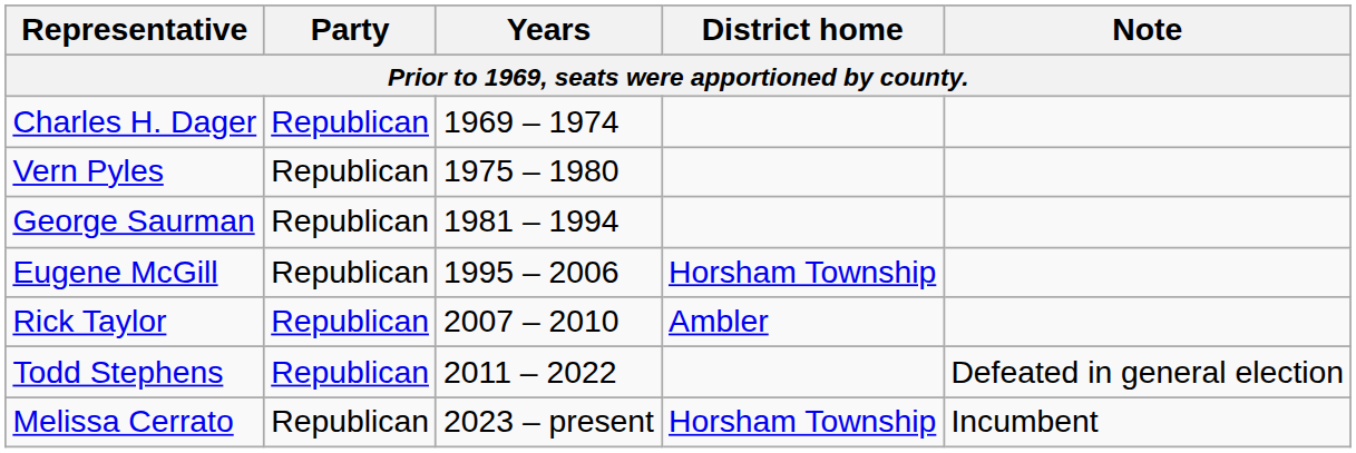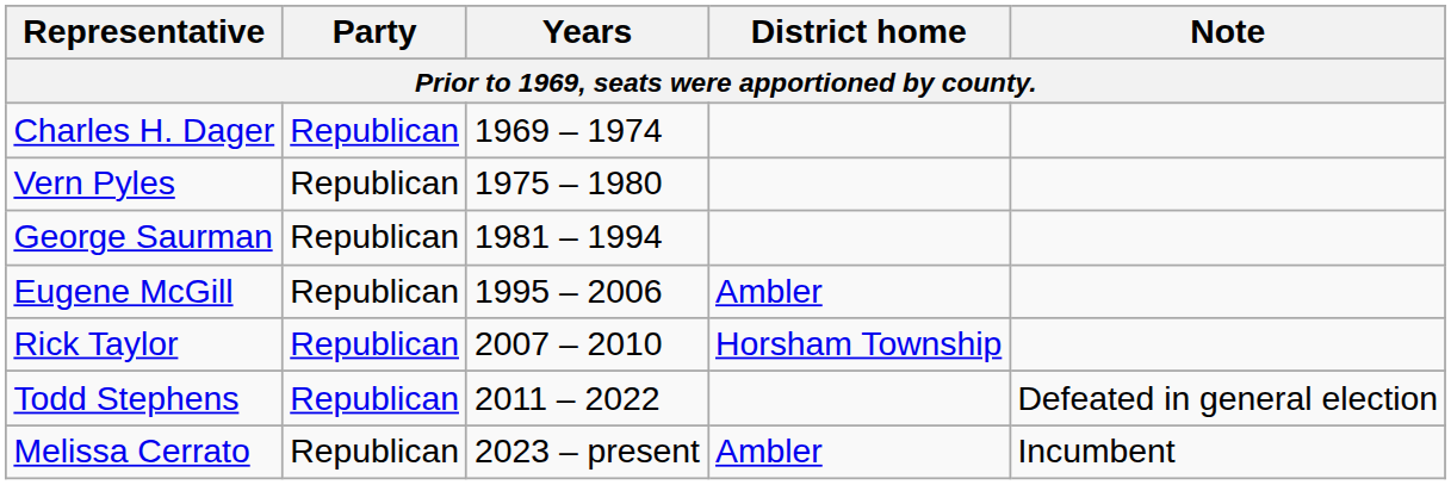Eugene McGill | District home: Horsham Township -> Ambler
Rick Taylor | District home: Ambler -> Horsham Township
Melissa Cerrato | District home: Horsham Township -> Ambler
